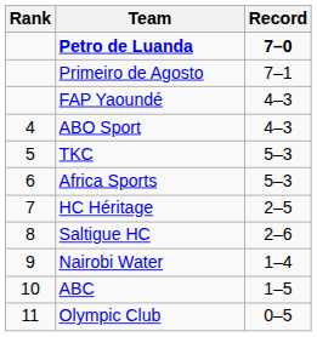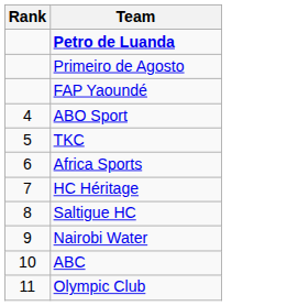- column: Record | 7–0 | 7–1 | 4–3 | 4–3 | 5–3 | 5–3 | 2–5 | 2–6 | 1–4 | 1–5 | 0–5
